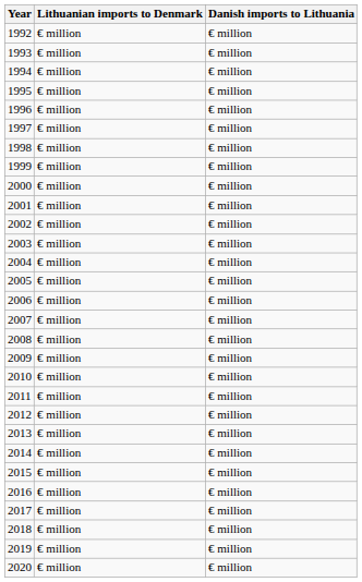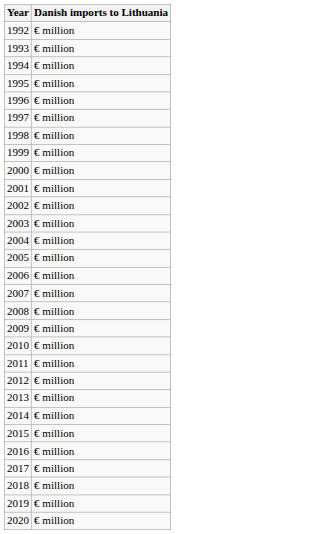- column: Lithuanian imports to Denmark | € million | € million | € million | € million | € million | € million | € million | € million | € million | € million | € million | € million | € million | € million | € million | € million | € million | € million | € million | € million | € million | € million | € million | € million | € million | € million | € million | € million | € million
